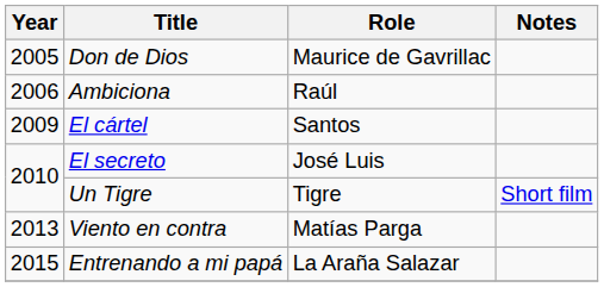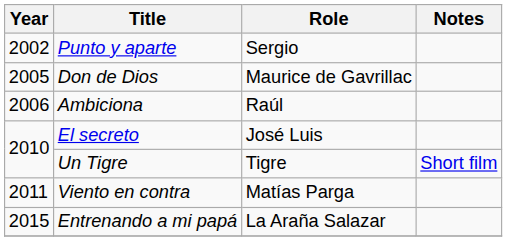+ row: 2002 | Punto y aparte | Sergio
- row: 2009 | El cártel | Santos
Viento en contra | Year: 2013 -> 2011
